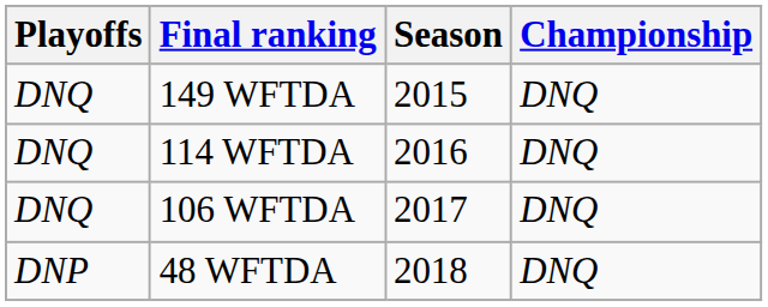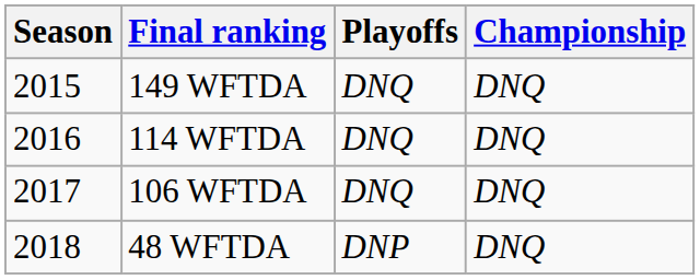columns swapped: Season <-> Playoffs
